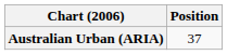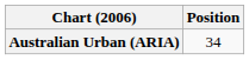Australian Urban (ARIA) | Position: 37 -> 34
